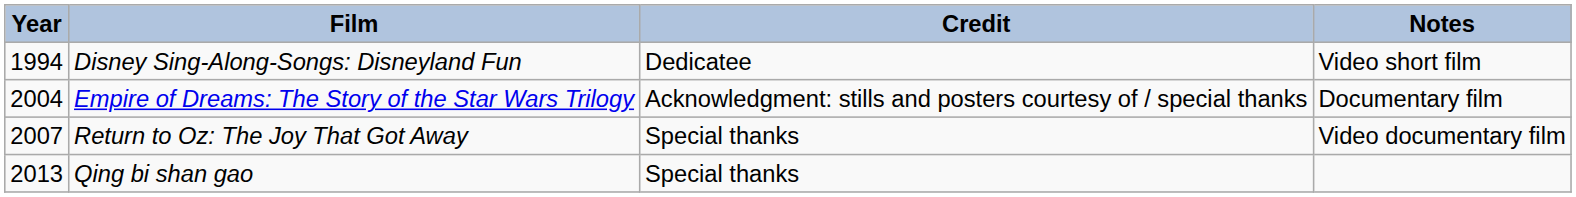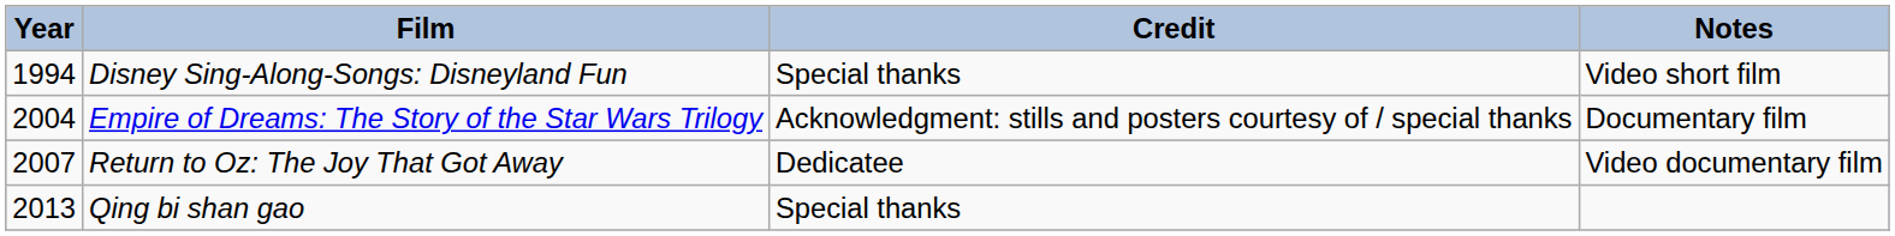Disney Sing-Along-Songs: Disneyland Fun | Credit: Dedicatee -> Special thanks
Return to Oz: The Joy That Got Away | Credit: Special thanks -> Dedicatee
